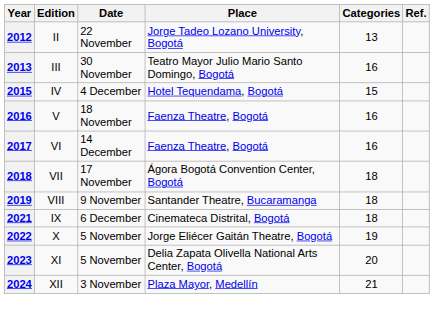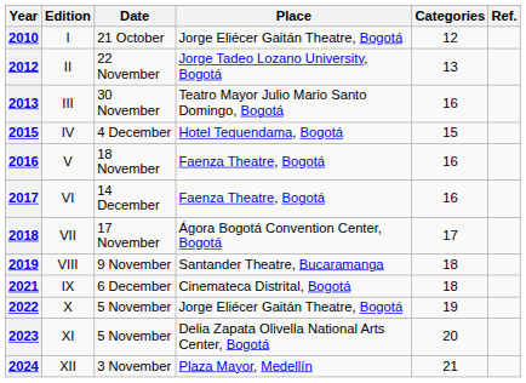+ row: 2010 | I | 21 October | Jorge Eliécer Gaitán Theatre, Bogotá | 12
2018 | Categories: 18 -> 17
